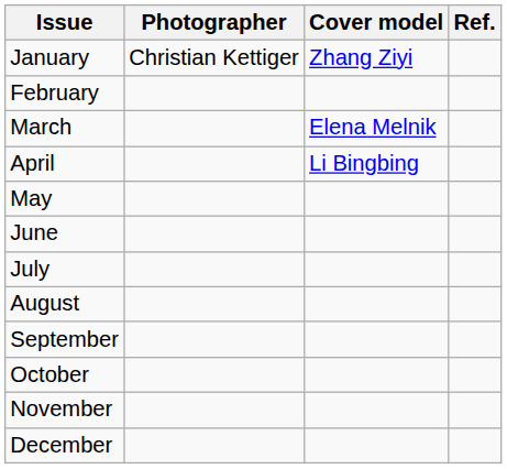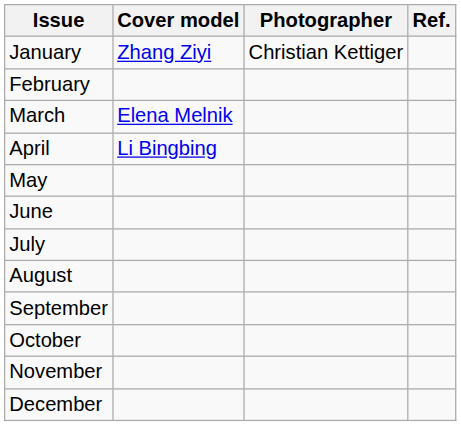columns swapped: Cover model <-> Photographer
